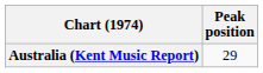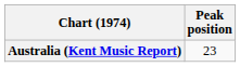Australia (Kent Music Report) | Peak position: 29 -> 23
